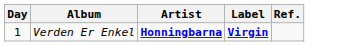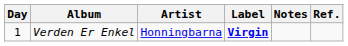+ column: Notes
Verden Er Enkel | Artist: bold -> normal
